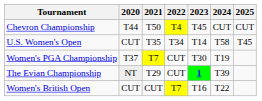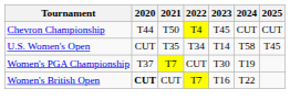- row: The Evian Championship | NT | T29 | CUT | 1 | T39
Women's British Open | 2020: normal -> bold
